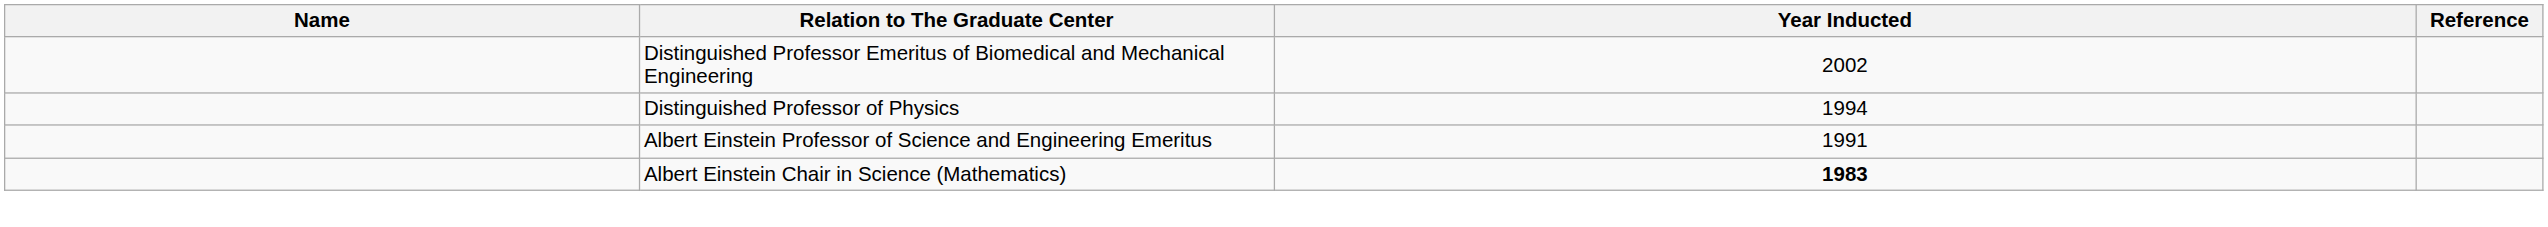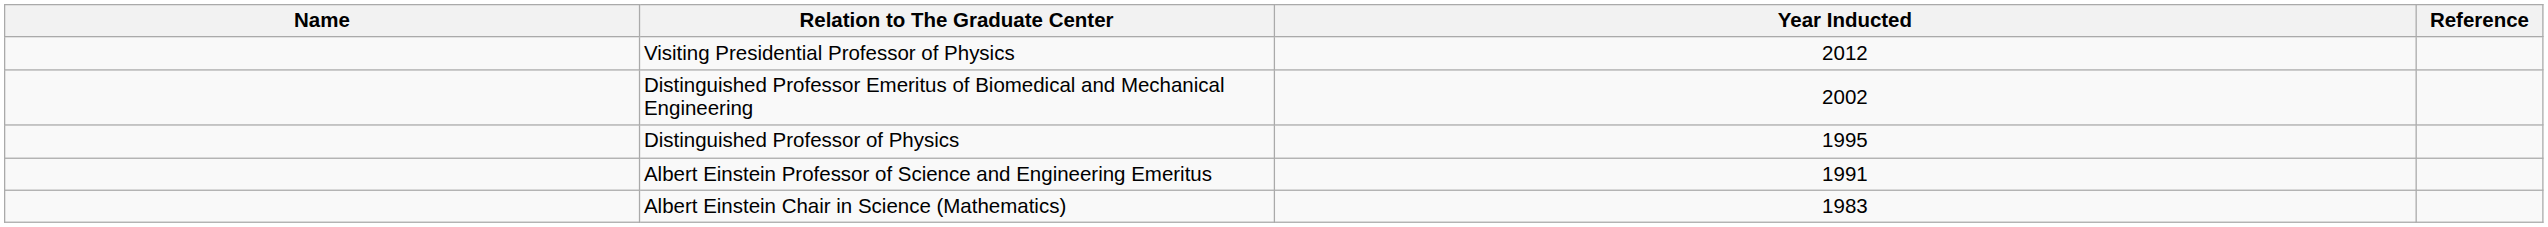+ row: Visiting Presidential Professor of Physics | 2012
Distinguished Professor of Physics | Year Inducted: 1994 -> 1995
Albert Einstein Chair in Science (Mathematics) | Year Inducted: bold -> normal
